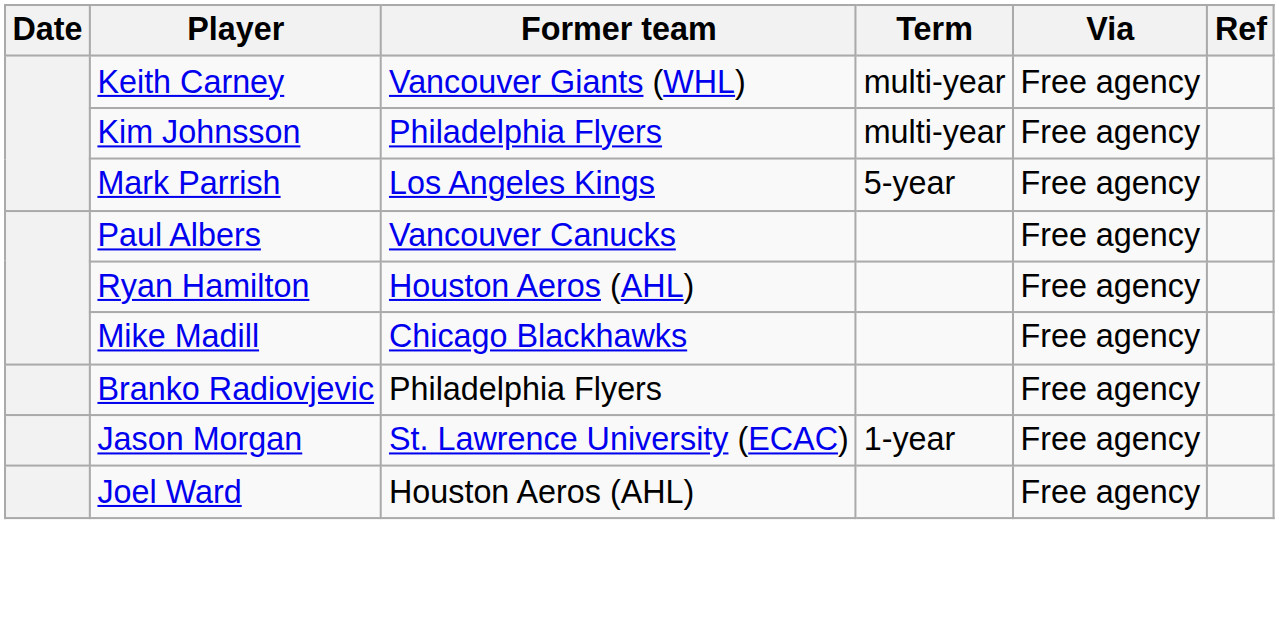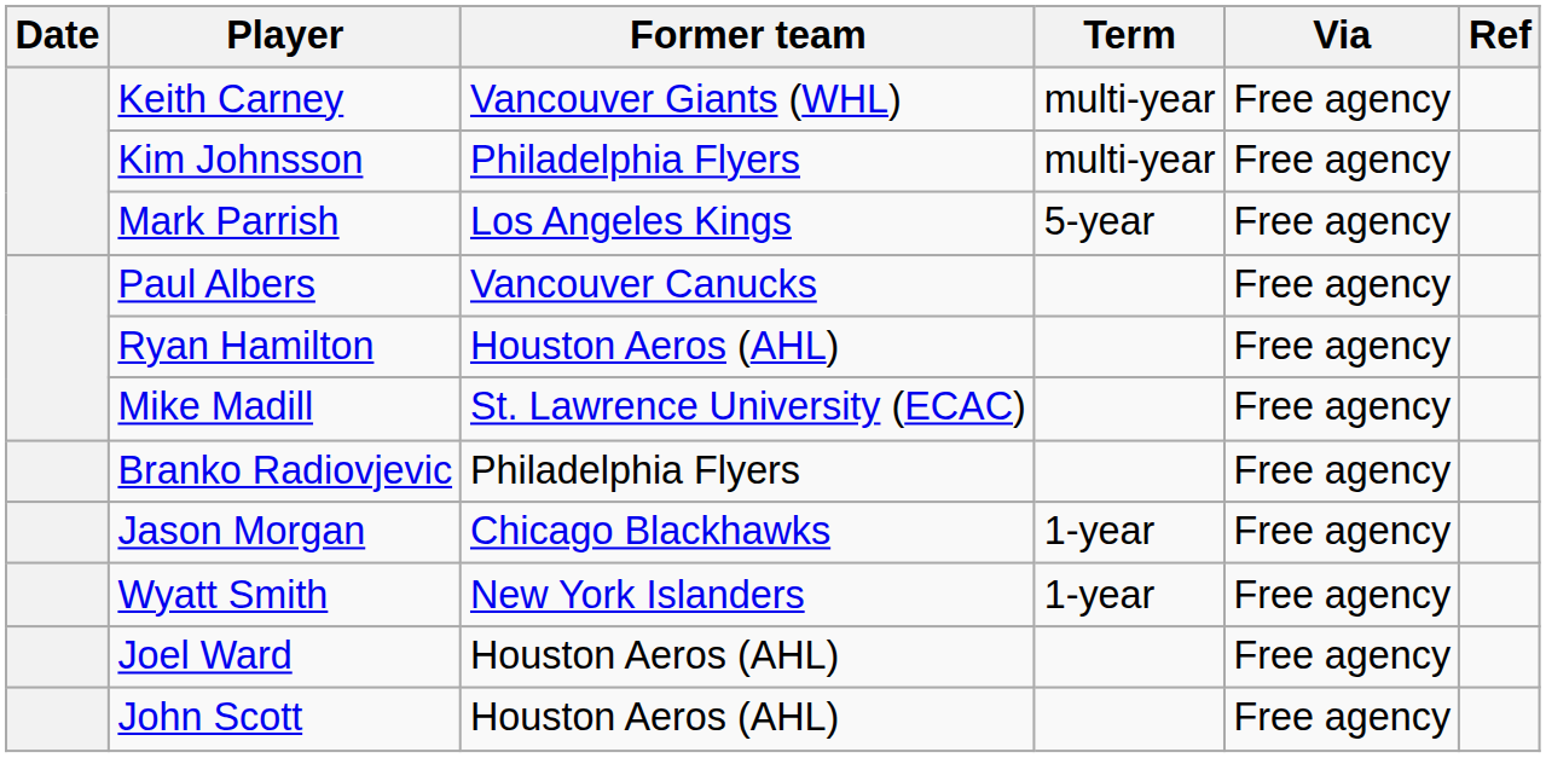Mike Madill | Former team: Chicago Blackhawks -> St. Lawrence University (ECAC)
Jason Morgan | Former team: St. Lawrence University (ECAC) -> Chicago Blackhawks
+ row: Wyatt Smith | New York Islanders | 1-year | Free agency
+ row: John Scott | Houston Aeros (AHL) | Free agency
